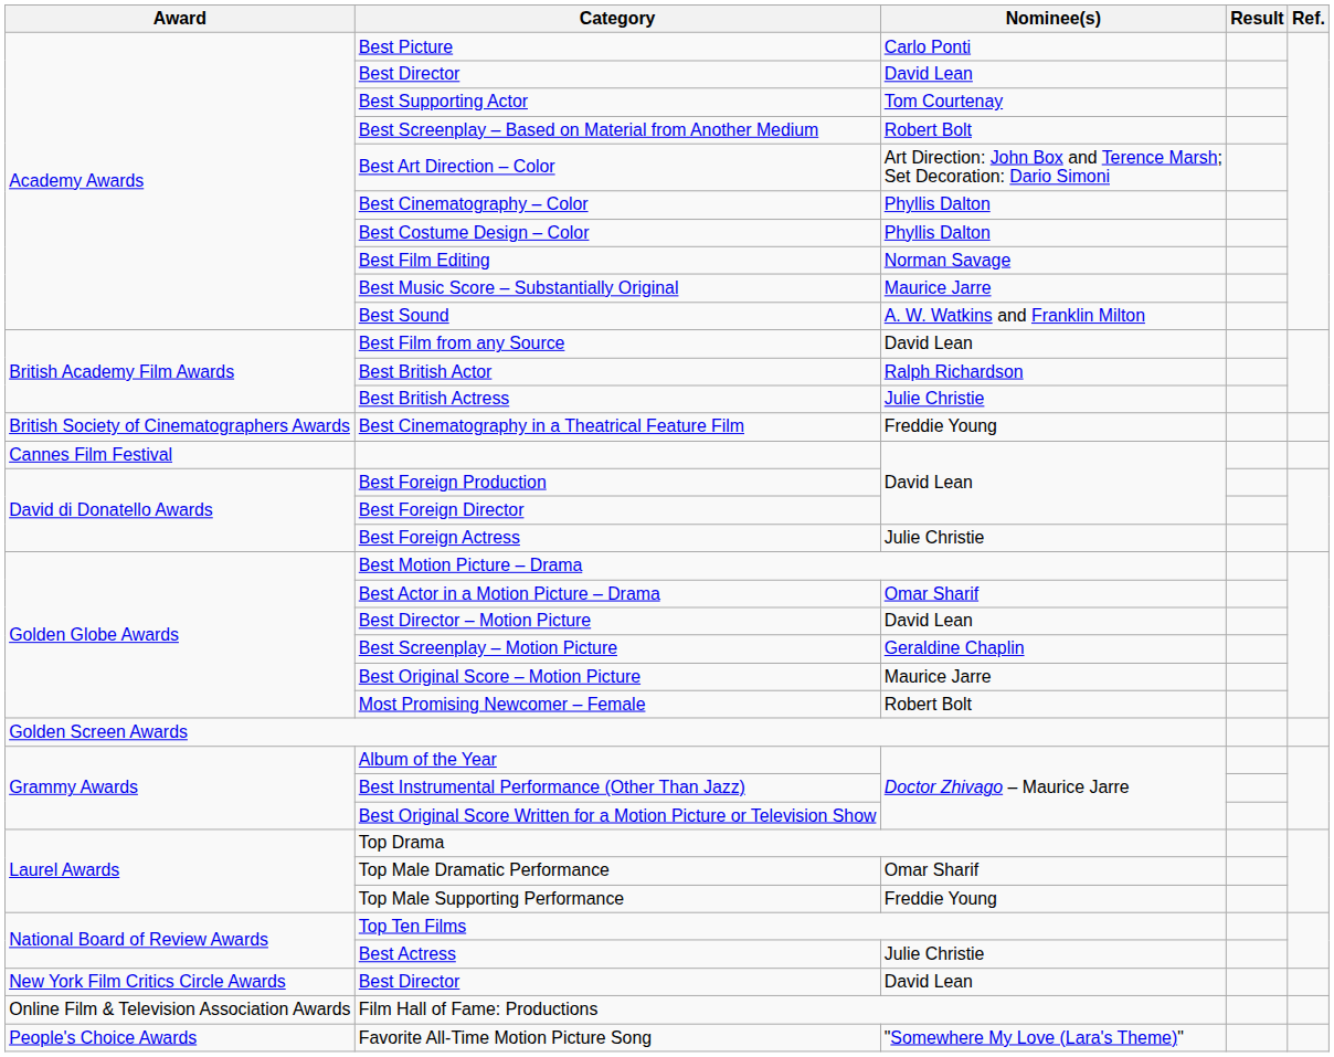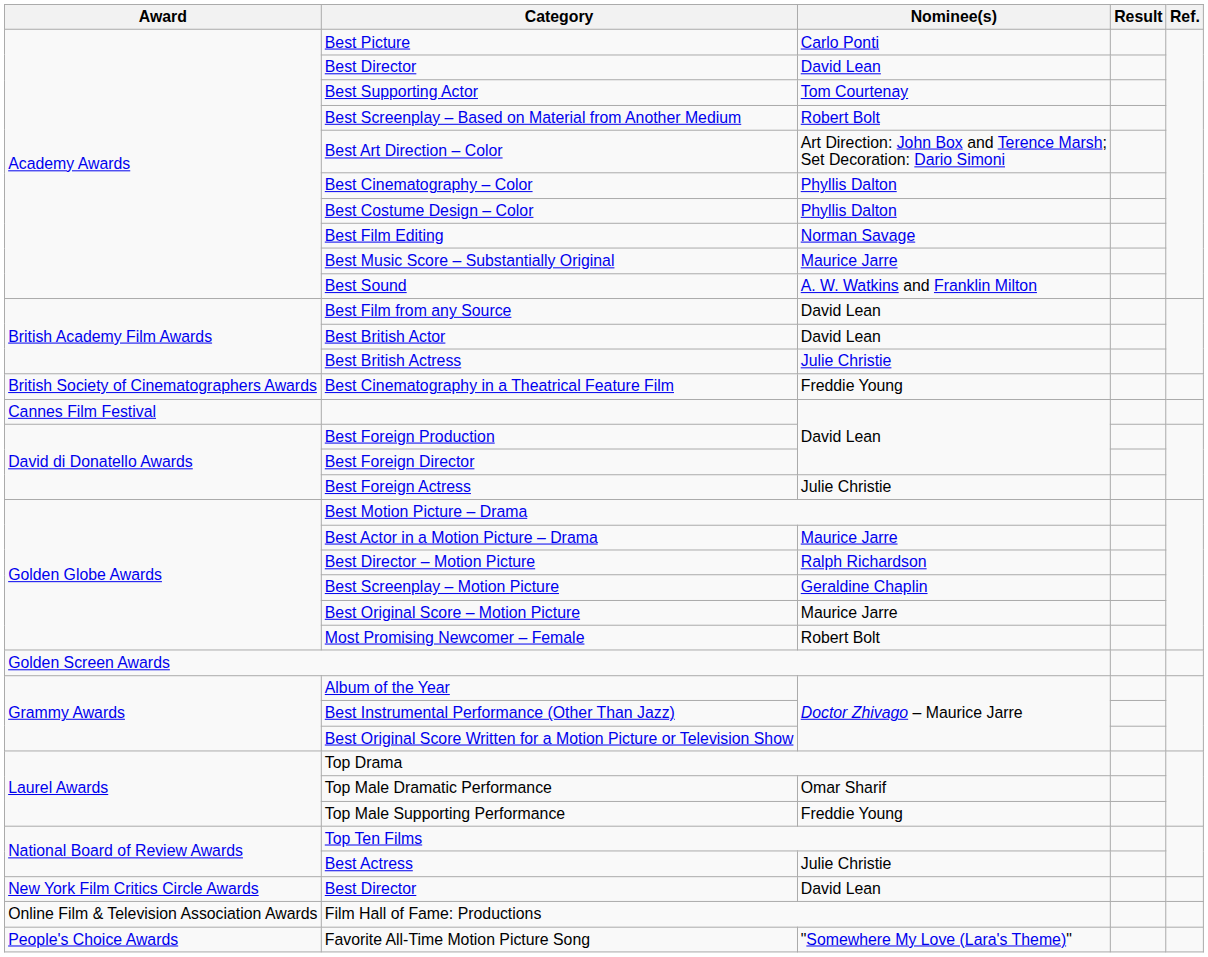Best British Actor | Nominee(s): Ralph Richardson -> David Lean
Best Actor in a Motion Picture – Drama | Nominee(s): Omar Sharif -> Maurice Jarre
Best Director – Motion Picture | Nominee(s): David Lean -> Ralph Richardson
